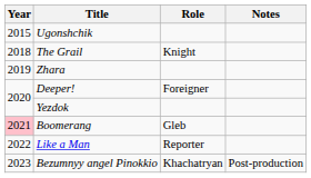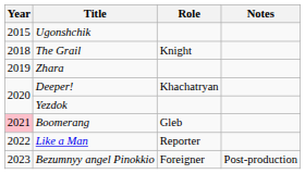Deeper! | Role: Foreigner -> Khachatryan
Bezumnyy angel Pinokkio | Role: Khachatryan -> Foreigner
